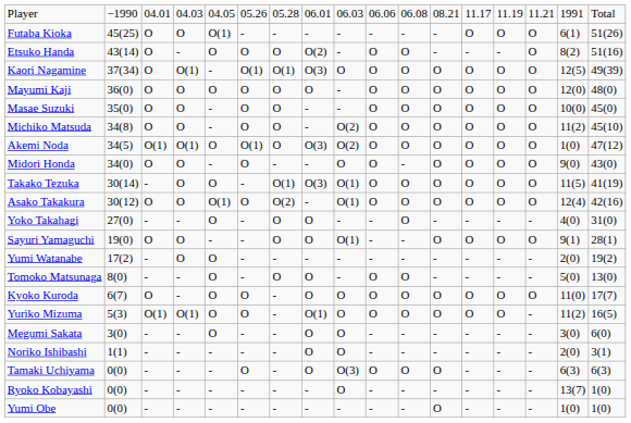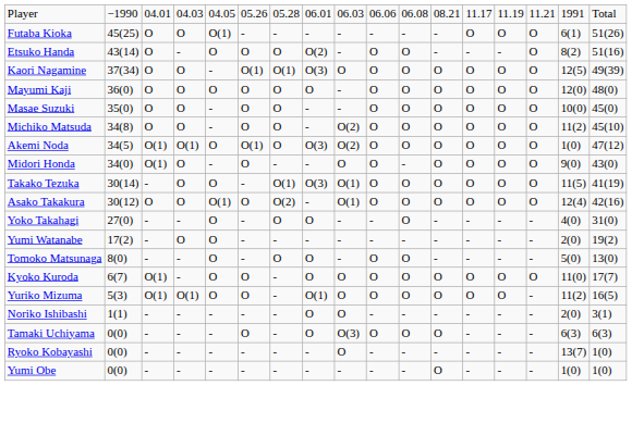Kaori Nagamine | column 4: O(1) -> O
Midori Honda | column 3: O -> O(1)
- row: Sayuri Yamaguchi | 19(0) | O | O | - | - | O | O | O(1) | - | - | O | O | O | O | 9(1) | 28(1)
Kyoko Kuroda | column 3: O -> O(1)
- row: Megumi Sakata | 3(0) | - | - | O | - | - | O | O | - | - | - | - | - | - | 3(0) | 6(0)
